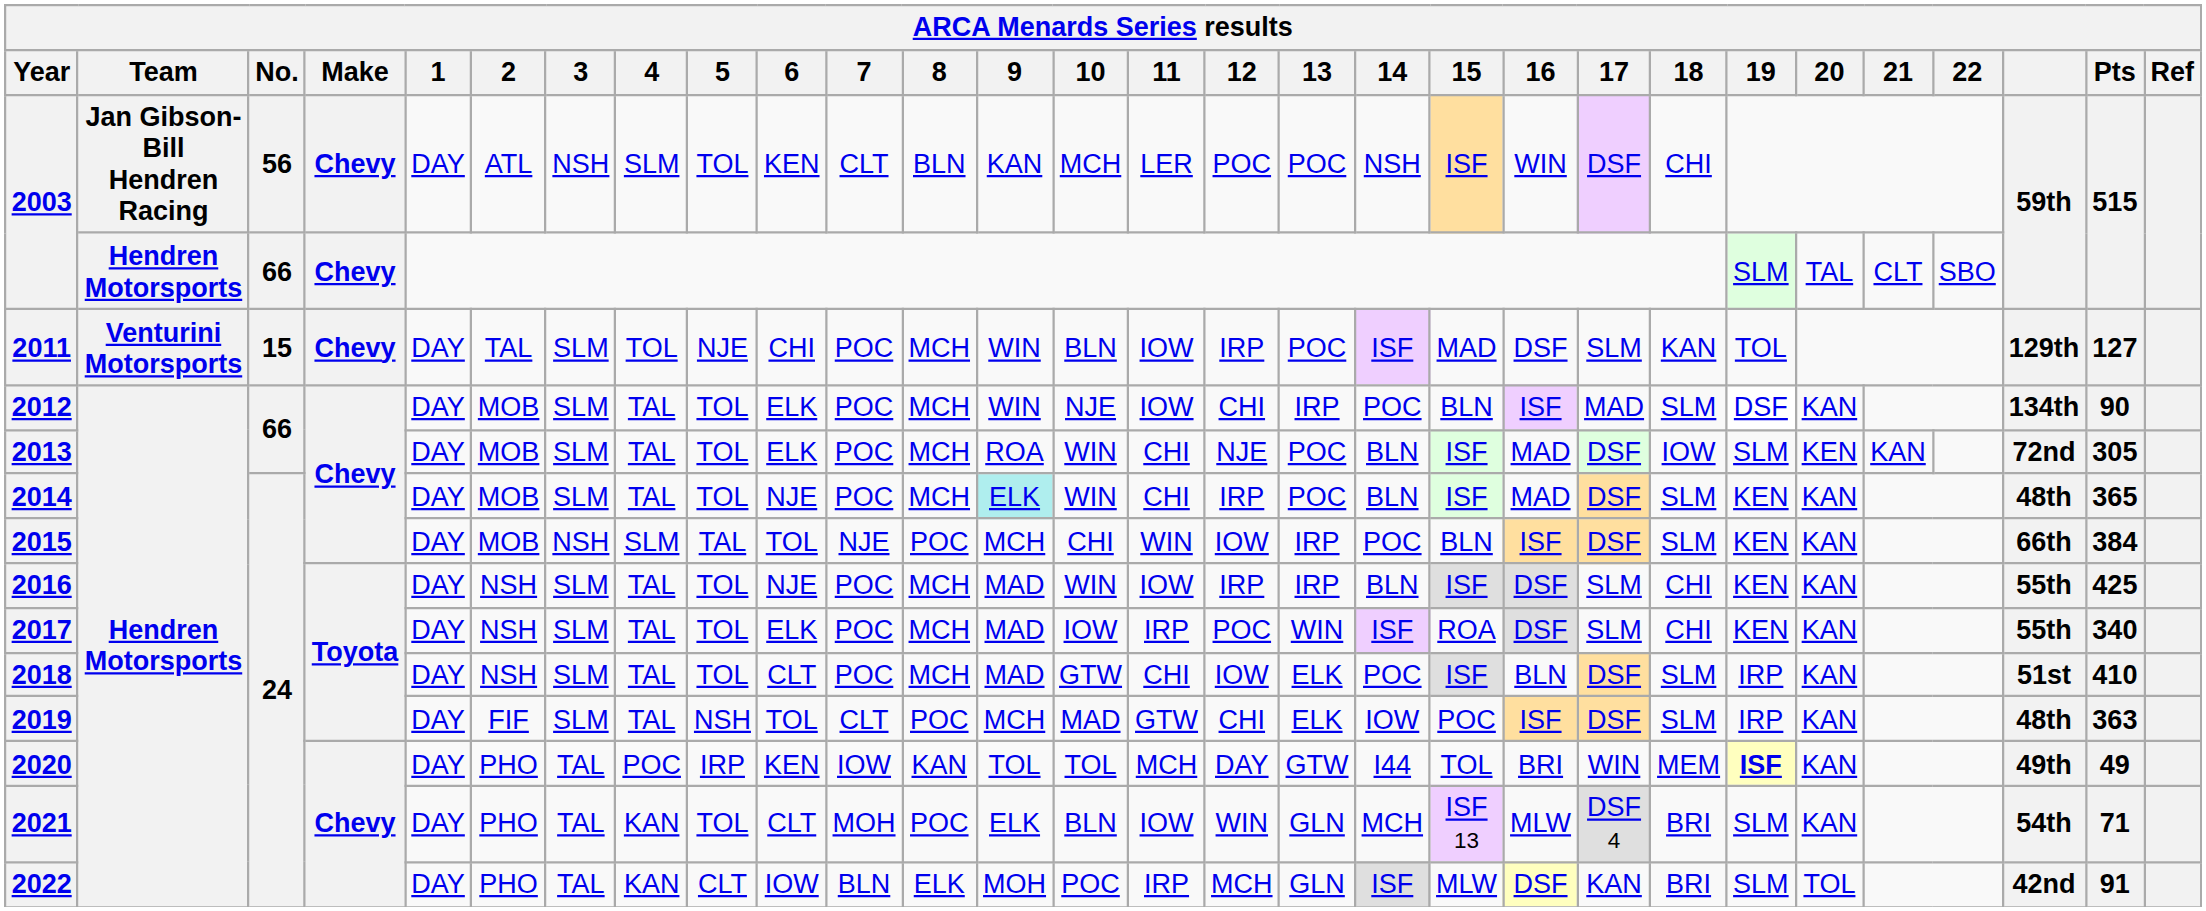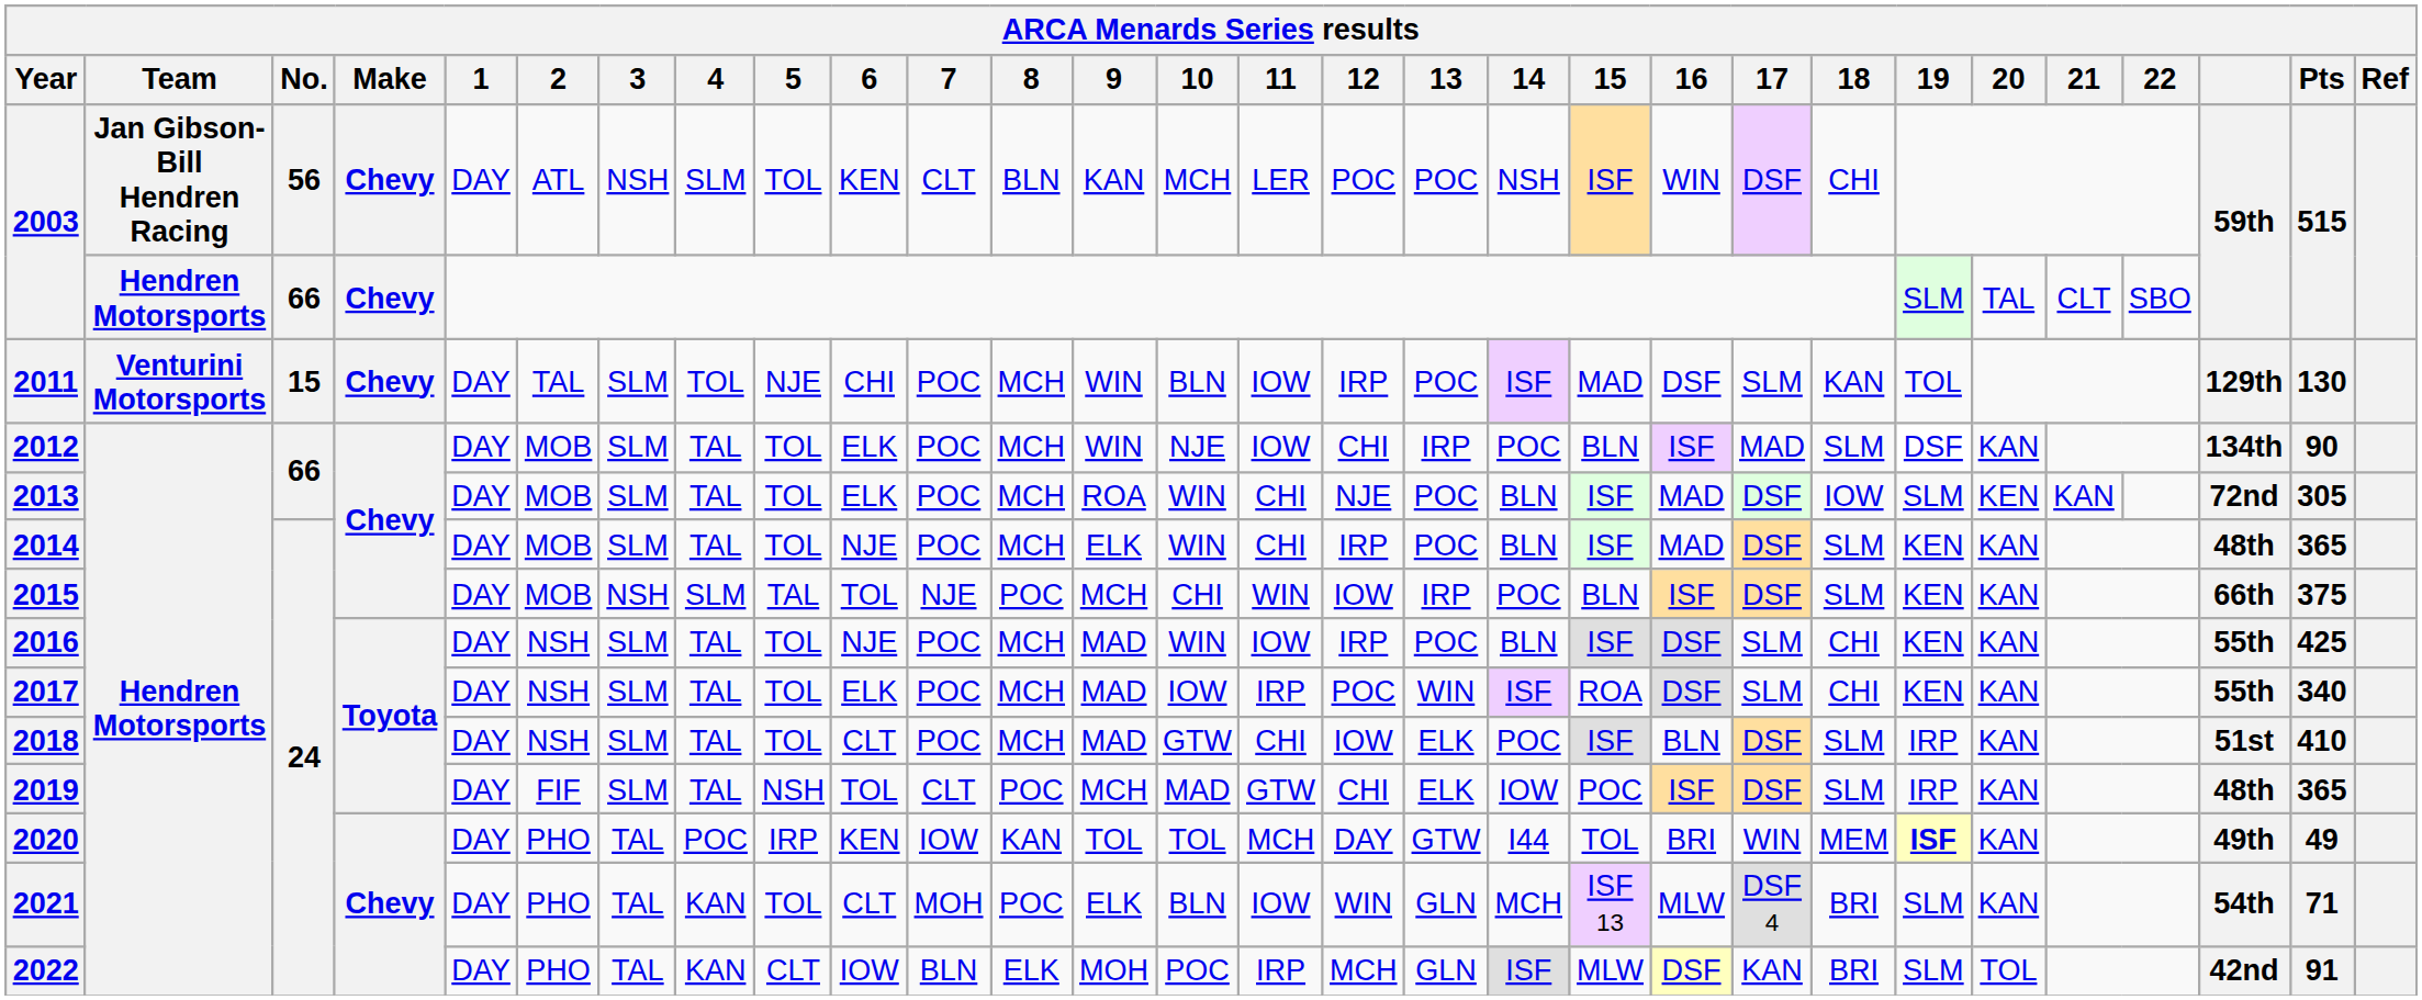2011 | Pts: 127 -> 130
2014 | 9: paleturquoise background -> no background
2015 | Pts: 384 -> 375
2016 | 13: IRP -> POC
2019 | Pts: 363 -> 365
